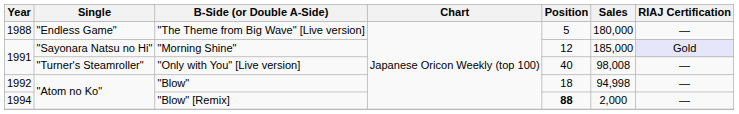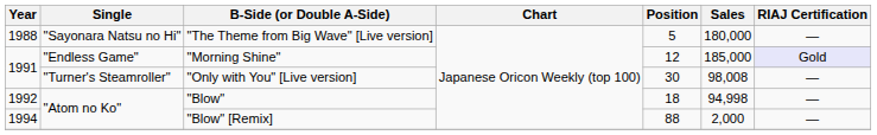"The Theme from Big Wave" [Live version] | Single: "Endless Game" -> "Sayonara Natsu no Hi"
"Morning Shine" | Single: "Sayonara Natsu no Hi" -> "Endless Game"
"Only with You" [Live version] | Position: 40 -> 30
"Blow" [Remix] | Position: bold -> normal
